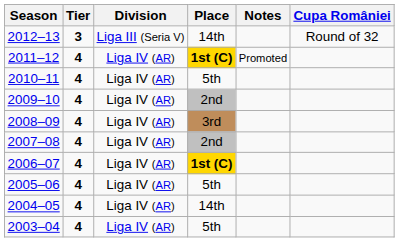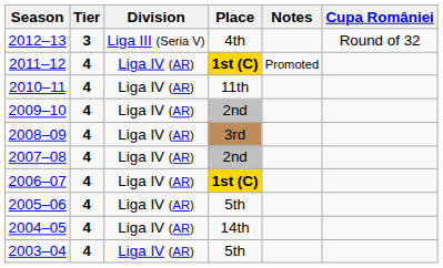2012–13 | Place: 14th -> 4th
2010–11 | Place: 5th -> 11th
